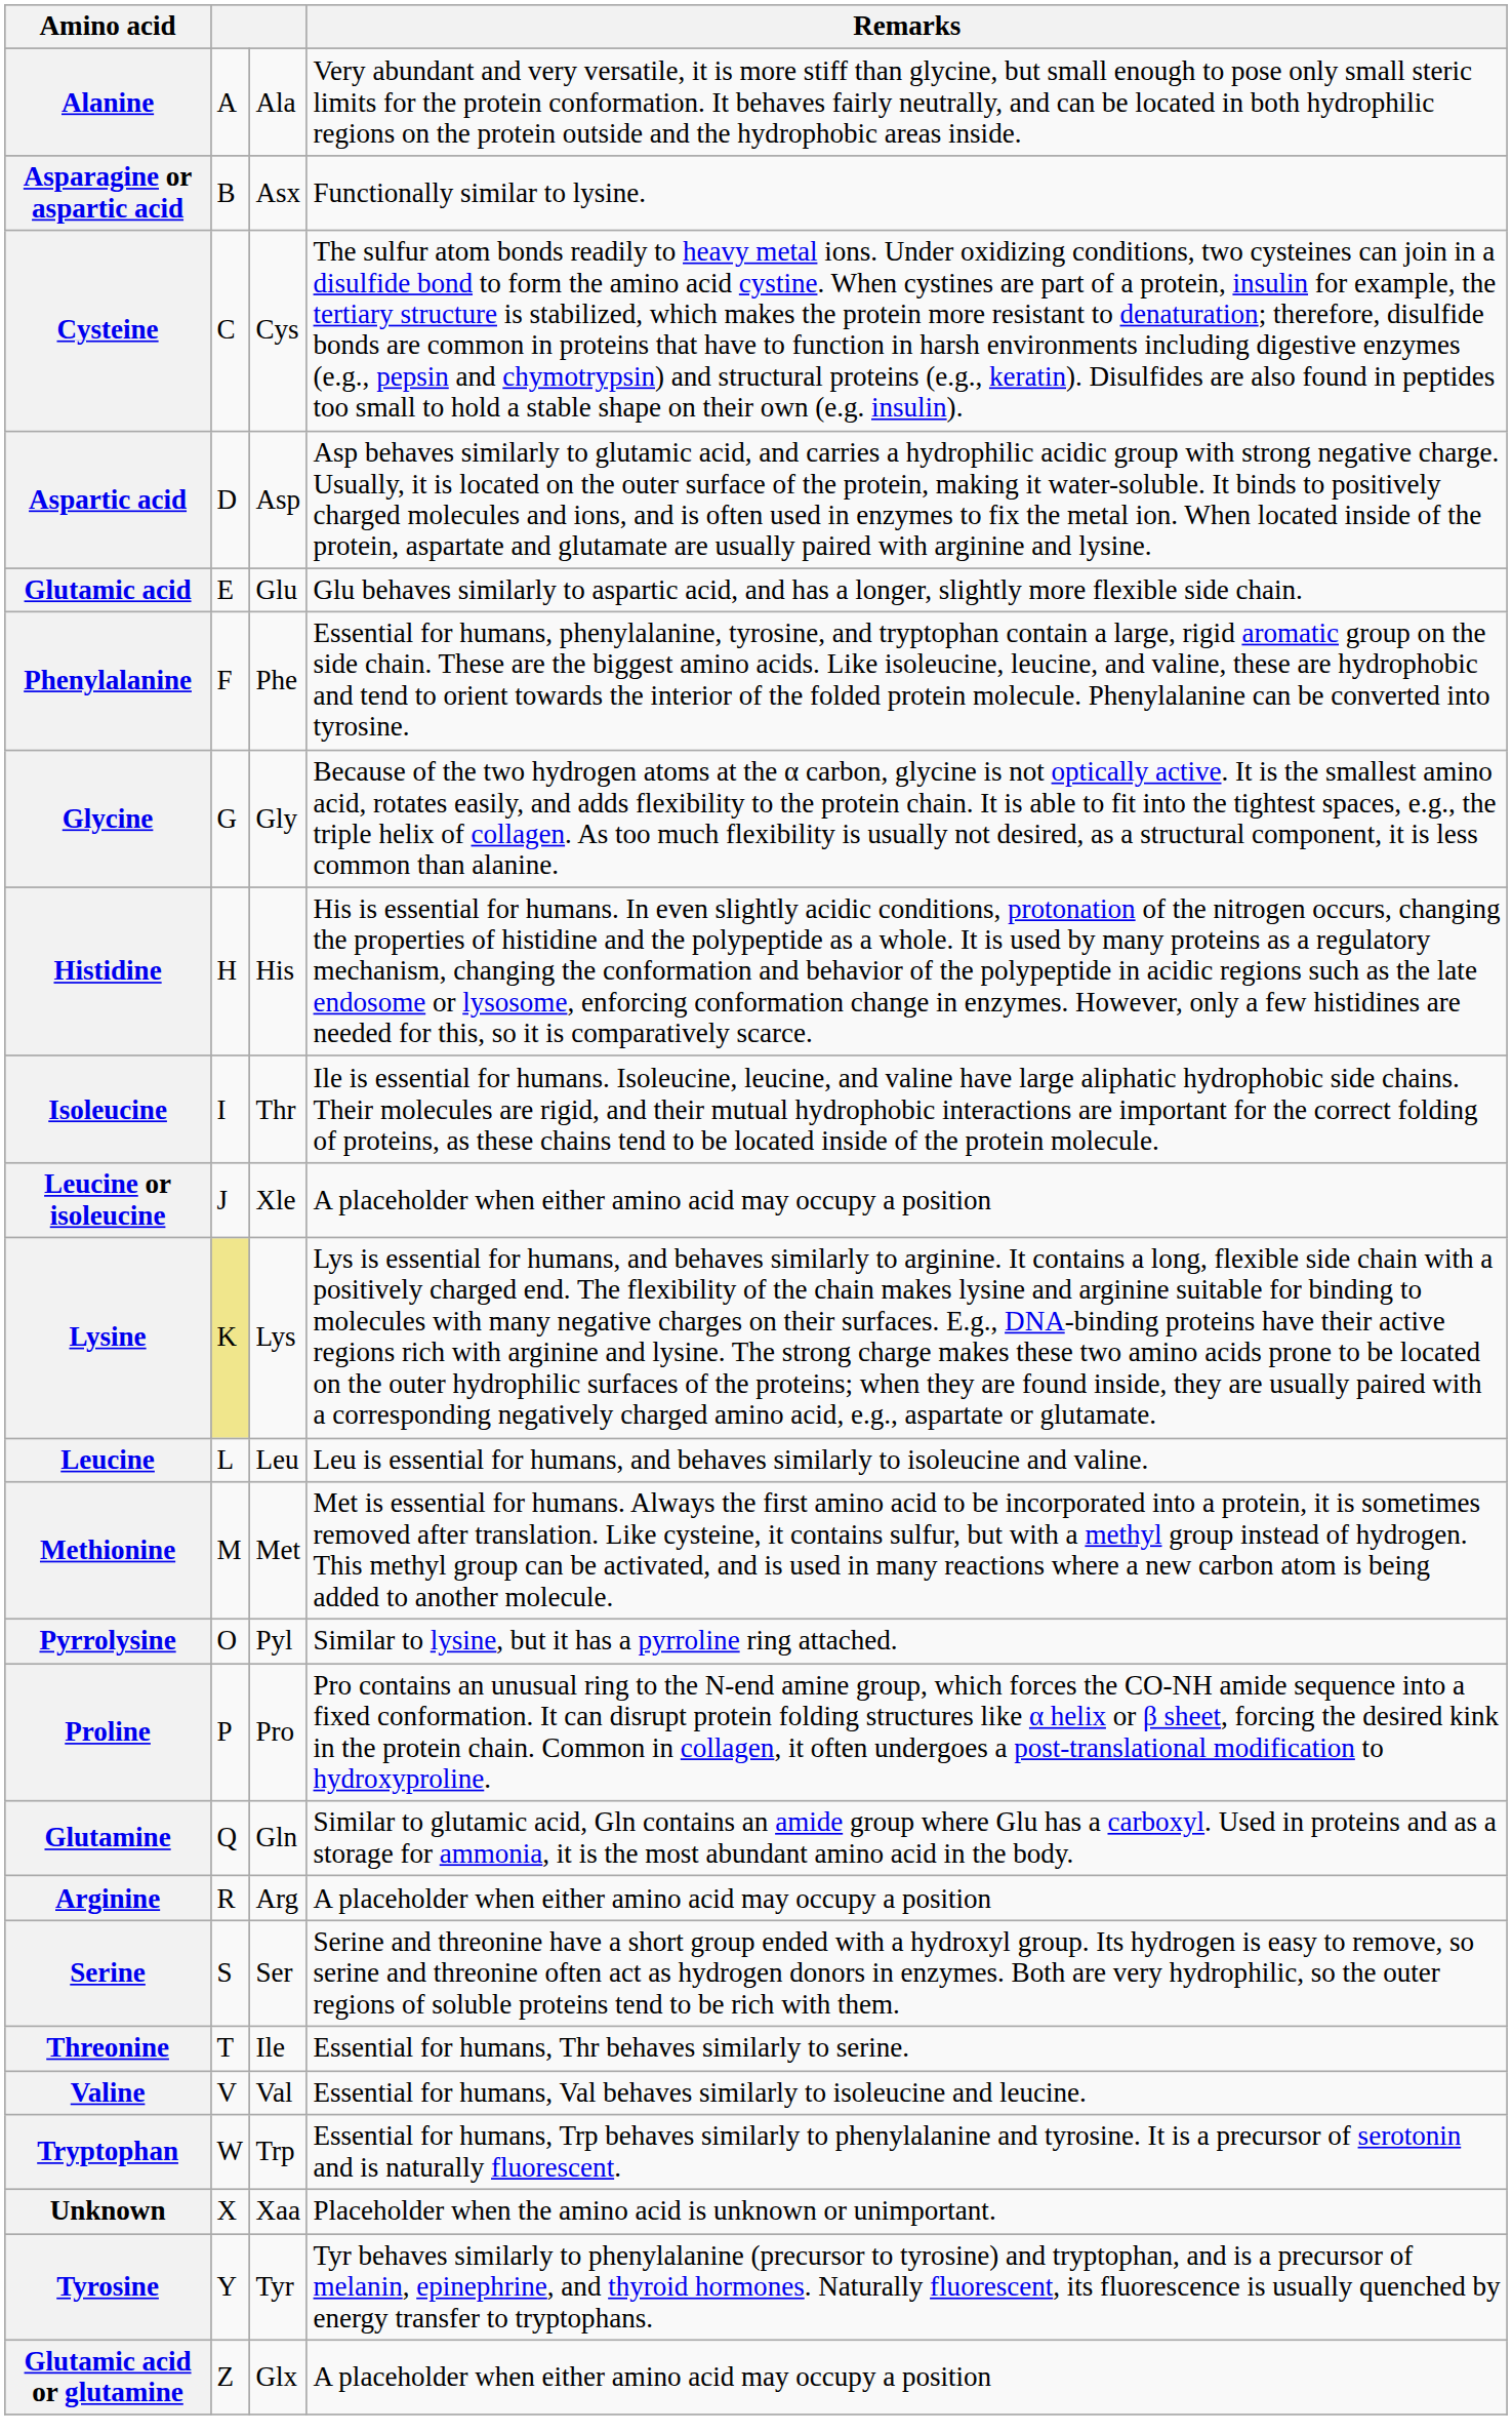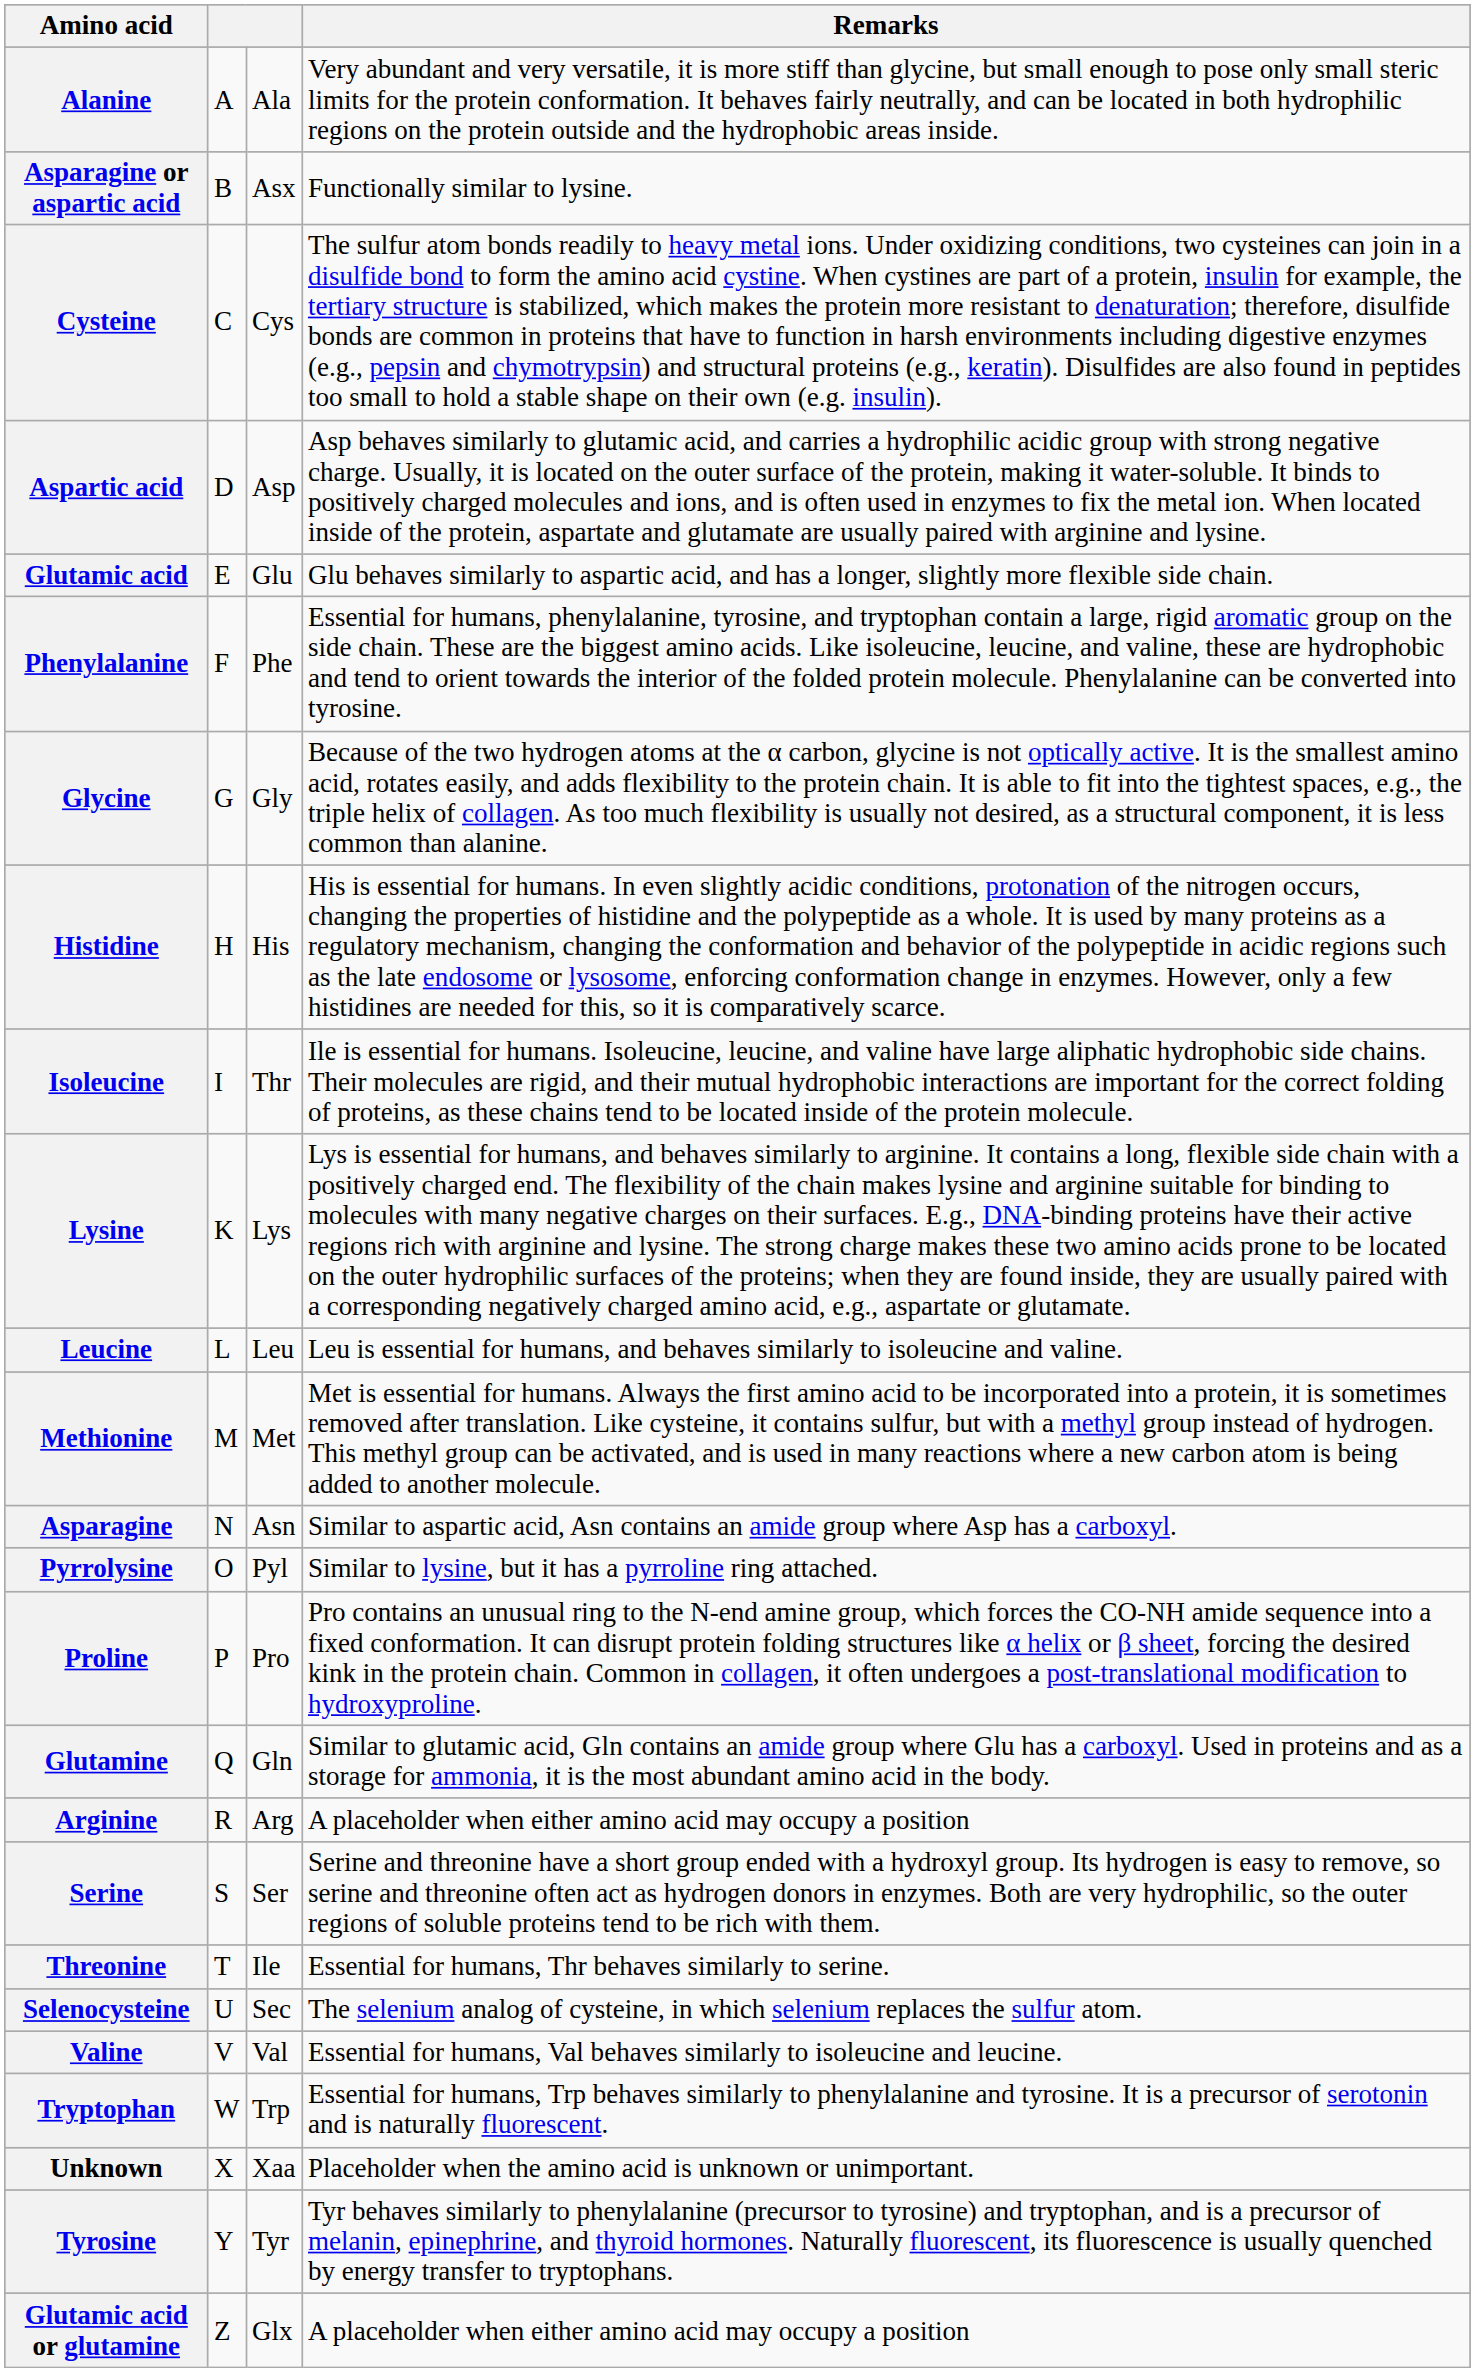- row: Leucine or isoleucine | J | Xle | A placeholder when either amino acid may occupy a position
Lysine | column 2: khaki background -> no background
+ row: Asparagine | N | Asn | Similar to aspartic acid, Asn contains an amide group where Asp has a carboxyl.
+ row: Selenocysteine | U | Sec | The selenium analog of cysteine, in which selenium replaces the sulfur atom.
